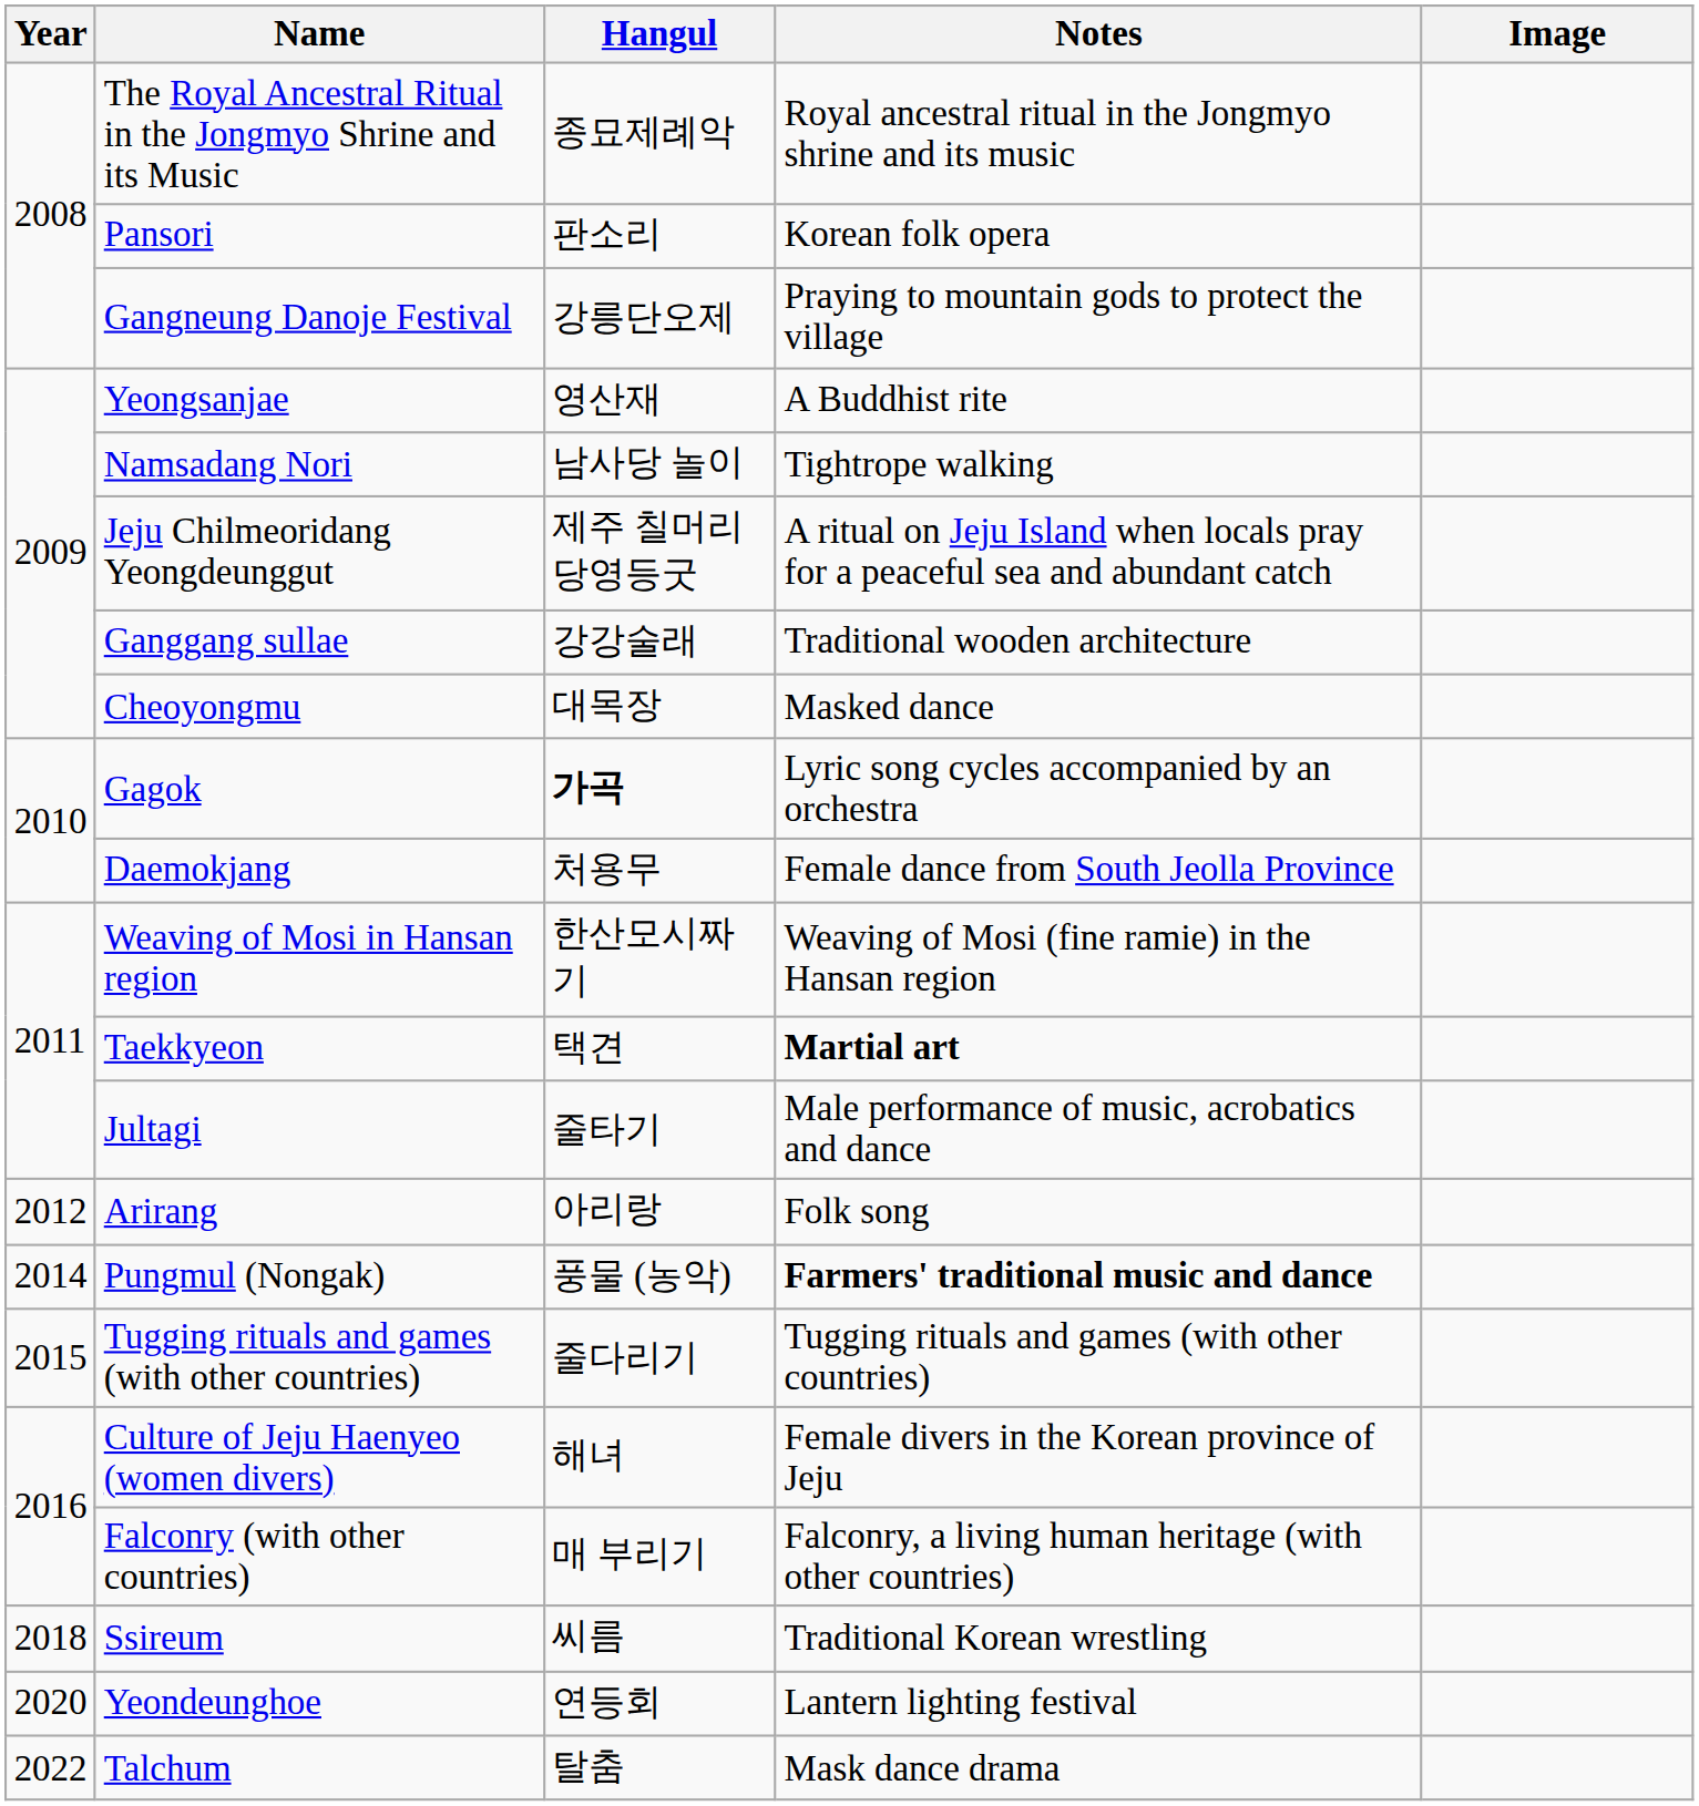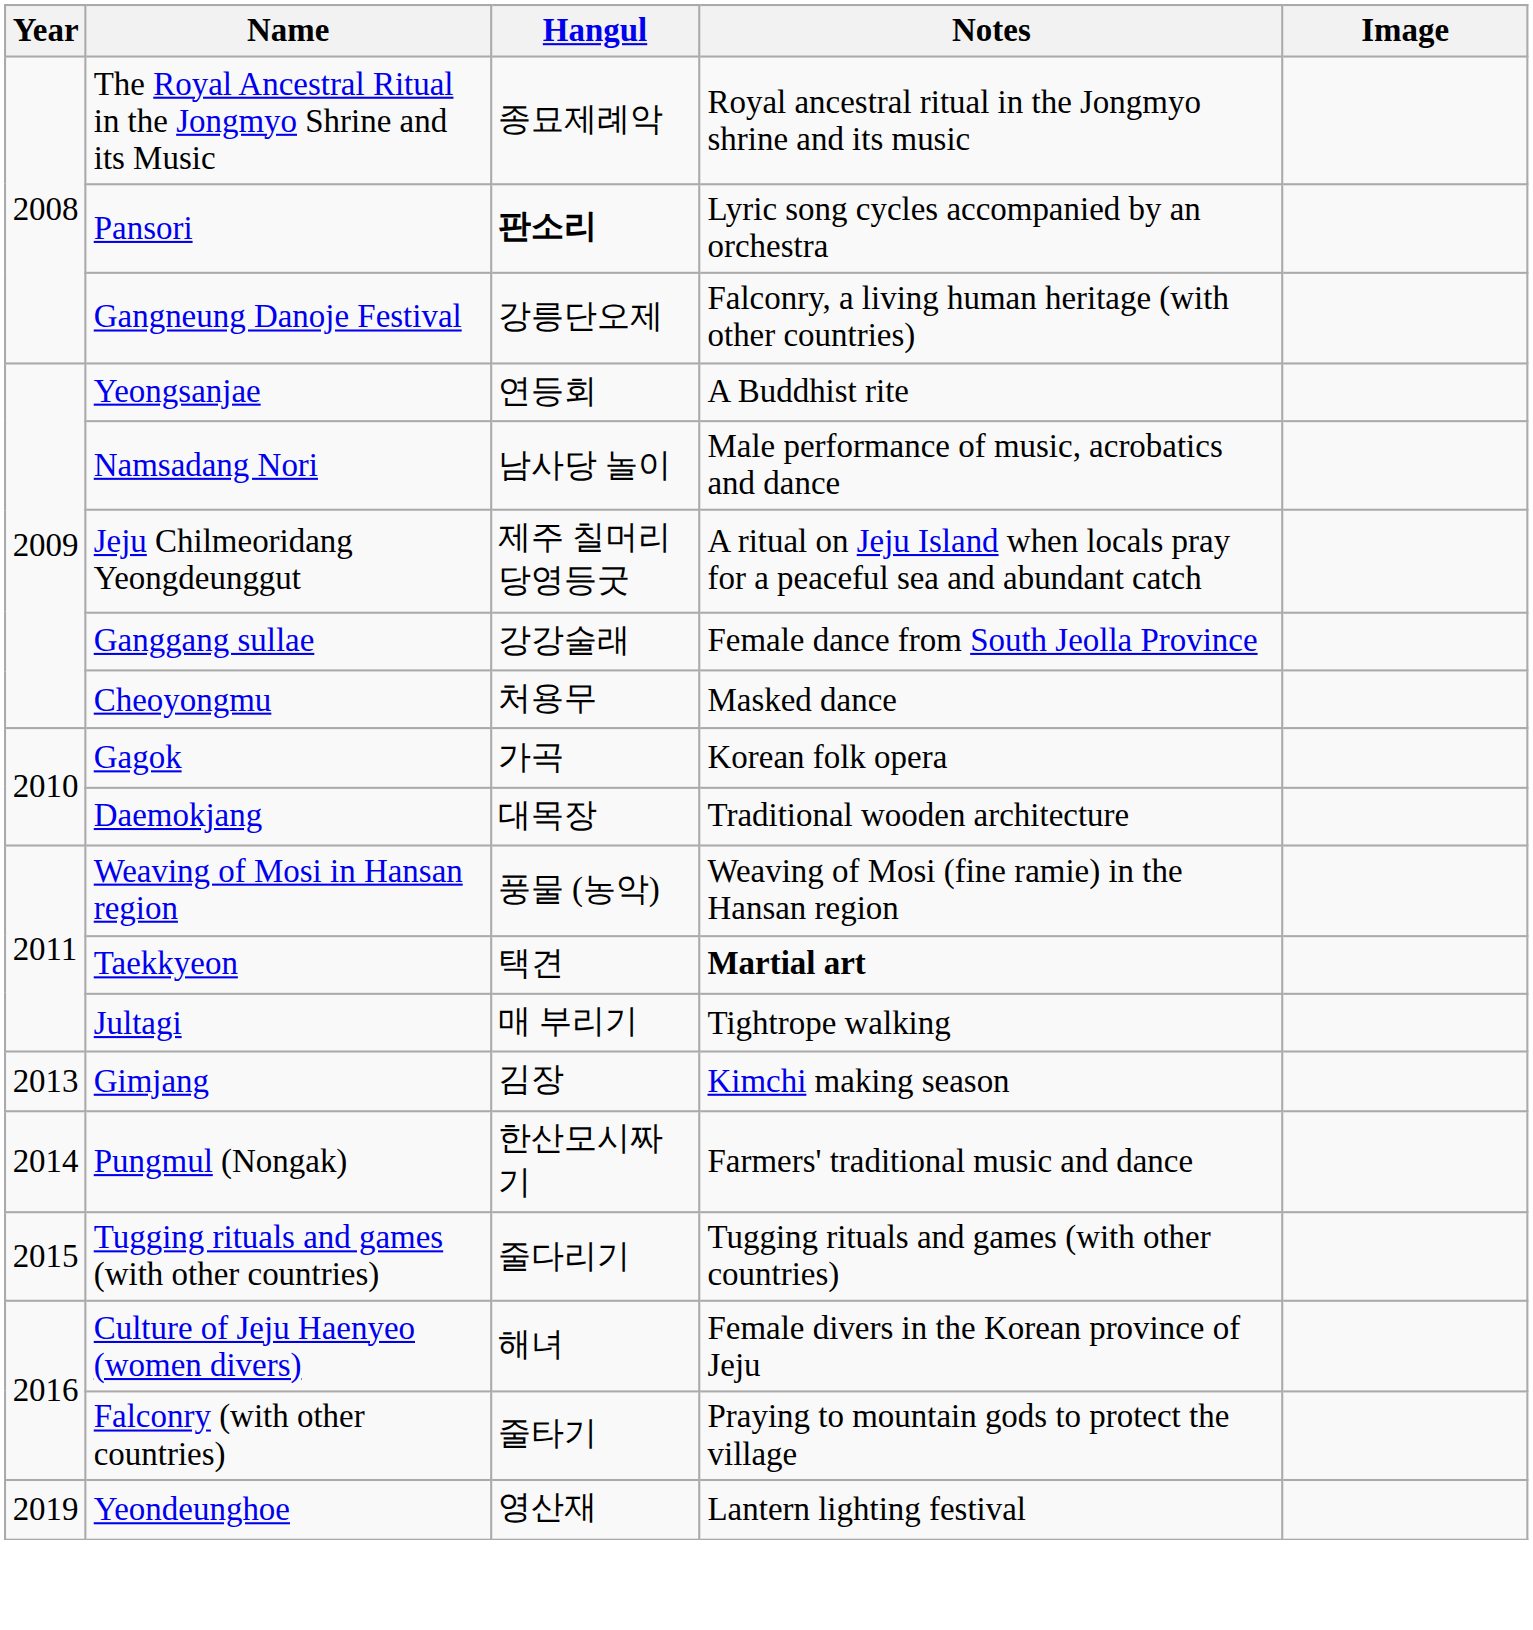Pansori | Hangul: normal -> bold
Pansori | Notes: Korean folk opera -> Lyric song cycles accompanied by an orchestra
Gangneung Danoje Festival | Notes: Praying to mountain gods to protect the village -> Falconry, a living human heritage (with other countries)
Yeongsanjae | Hangul: 영산재 -> 연등회
Namsadang Nori | Notes: Tightrope walking -> Male performance of music, acrobatics and dance
Ganggang sullae | Notes: Traditional wooden architecture -> Female dance from South Jeolla Province
Cheoyongmu | Hangul: 대목장 -> 처용무
Gagok | Hangul: bold -> normal
Gagok | Notes: Lyric song cycles accompanied by an orchestra -> Korean folk opera
Daemokjang | Hangul: 처용무 -> 대목장
Daemokjang | Notes: Female dance from South Jeolla Province -> Traditional wooden architecture
Weaving of Mosi in Hansan region | Hangul: 한산모시짜기 -> 풍물 (농악)
Jultagi | Hangul: 줄타기 -> 매 부리기
Jultagi | Notes: Male performance of music, acrobatics and dance -> Tightrope walking
- row: 2012 | Arirang | 아리랑 | Folk song
+ row: 2013 | Gimjang | 김장 | Kimchi making season
Pungmul (Nongak) | Hangul: 풍물 (농악) -> 한산모시짜기
Pungmul (Nongak) | Notes: bold -> normal
Falconry (with other countries) | Hangul: 매 부리기 -> 줄타기
Falconry (with other countries) | Notes: Falconry, a living human heritage (with other countries) -> Praying to mountain gods to protect the village
- row: 2018 | Ssireum | 씨름 | Traditional Korean wrestling
Yeondeunghoe | Year: 2020 -> 2019
Yeondeunghoe | Hangul: 연등회 -> 영산재
- row: 2022 | Talchum | 탈춤 | Mask dance drama
